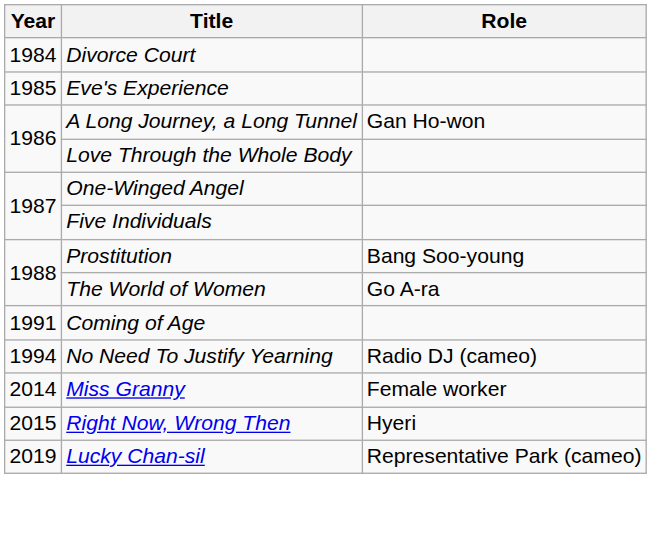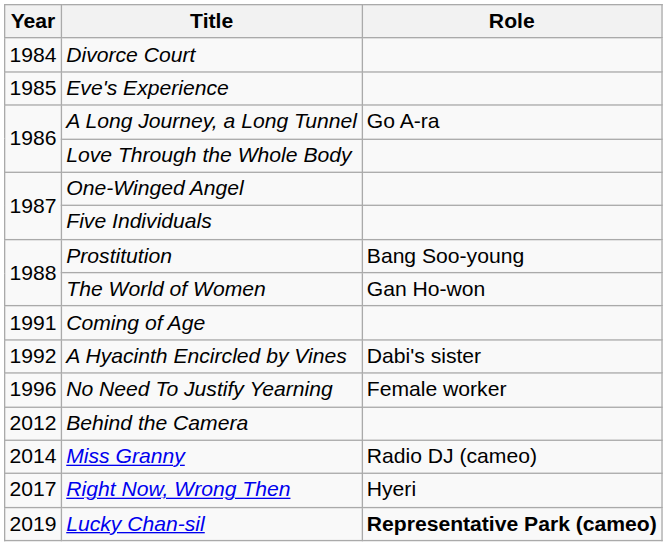A Long Journey, a Long Tunnel | Role: Gan Ho-won -> Go A-ra
The World of Women | Role: Go A-ra -> Gan Ho-won
+ row: 1992 | A Hyacinth Encircled by Vines | Dabi's sister
No Need To Justify Yearning | Year: 1994 -> 1996
No Need To Justify Yearning | Role: Radio DJ (cameo) -> Female worker
+ row: 2012 | Behind the Camera
Miss Granny | Role: Female worker -> Radio DJ (cameo)
Right Now, Wrong Then | Year: 2015 -> 2017
Lucky Chan-sil | Role: normal -> bold
